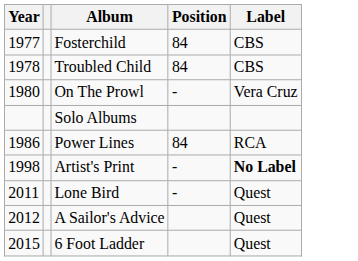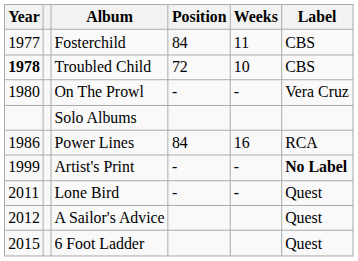+ column: Weeks | 11 | 10 | - | 16 | - | -
Troubled Child | Year: normal -> bold
Troubled Child | Position: 84 -> 72
Artist's Print | Year: 1998 -> 1999
